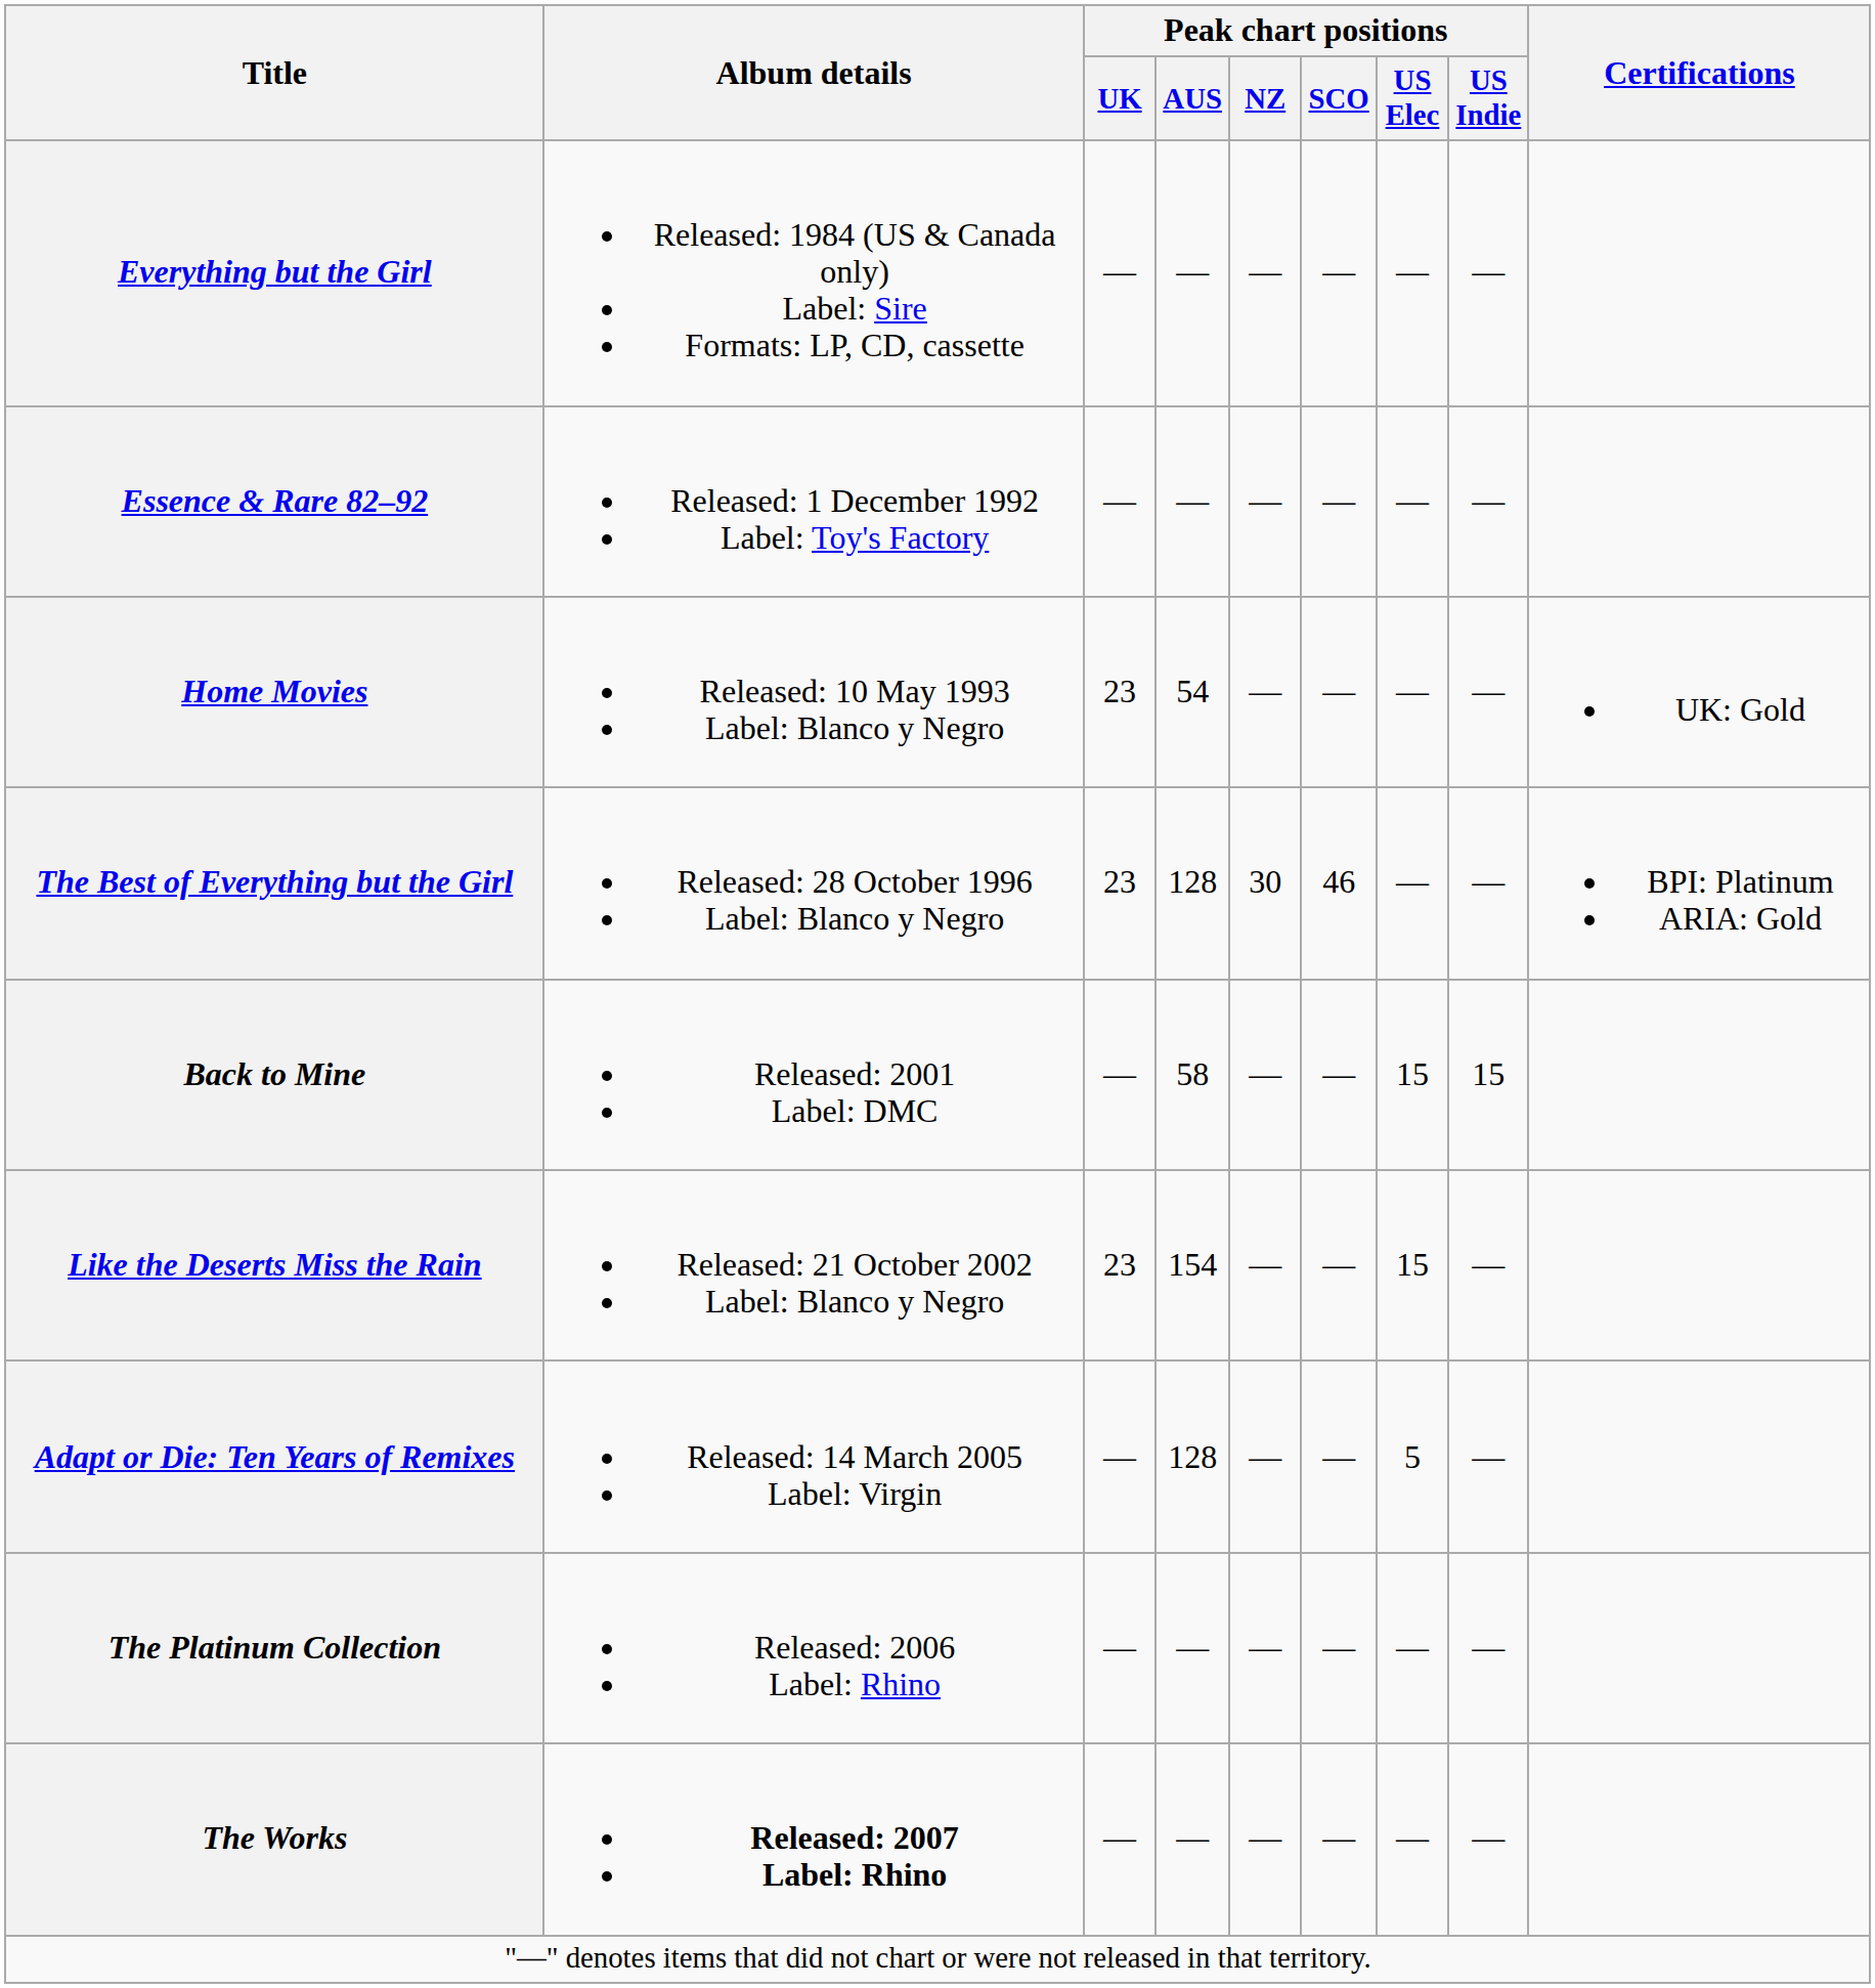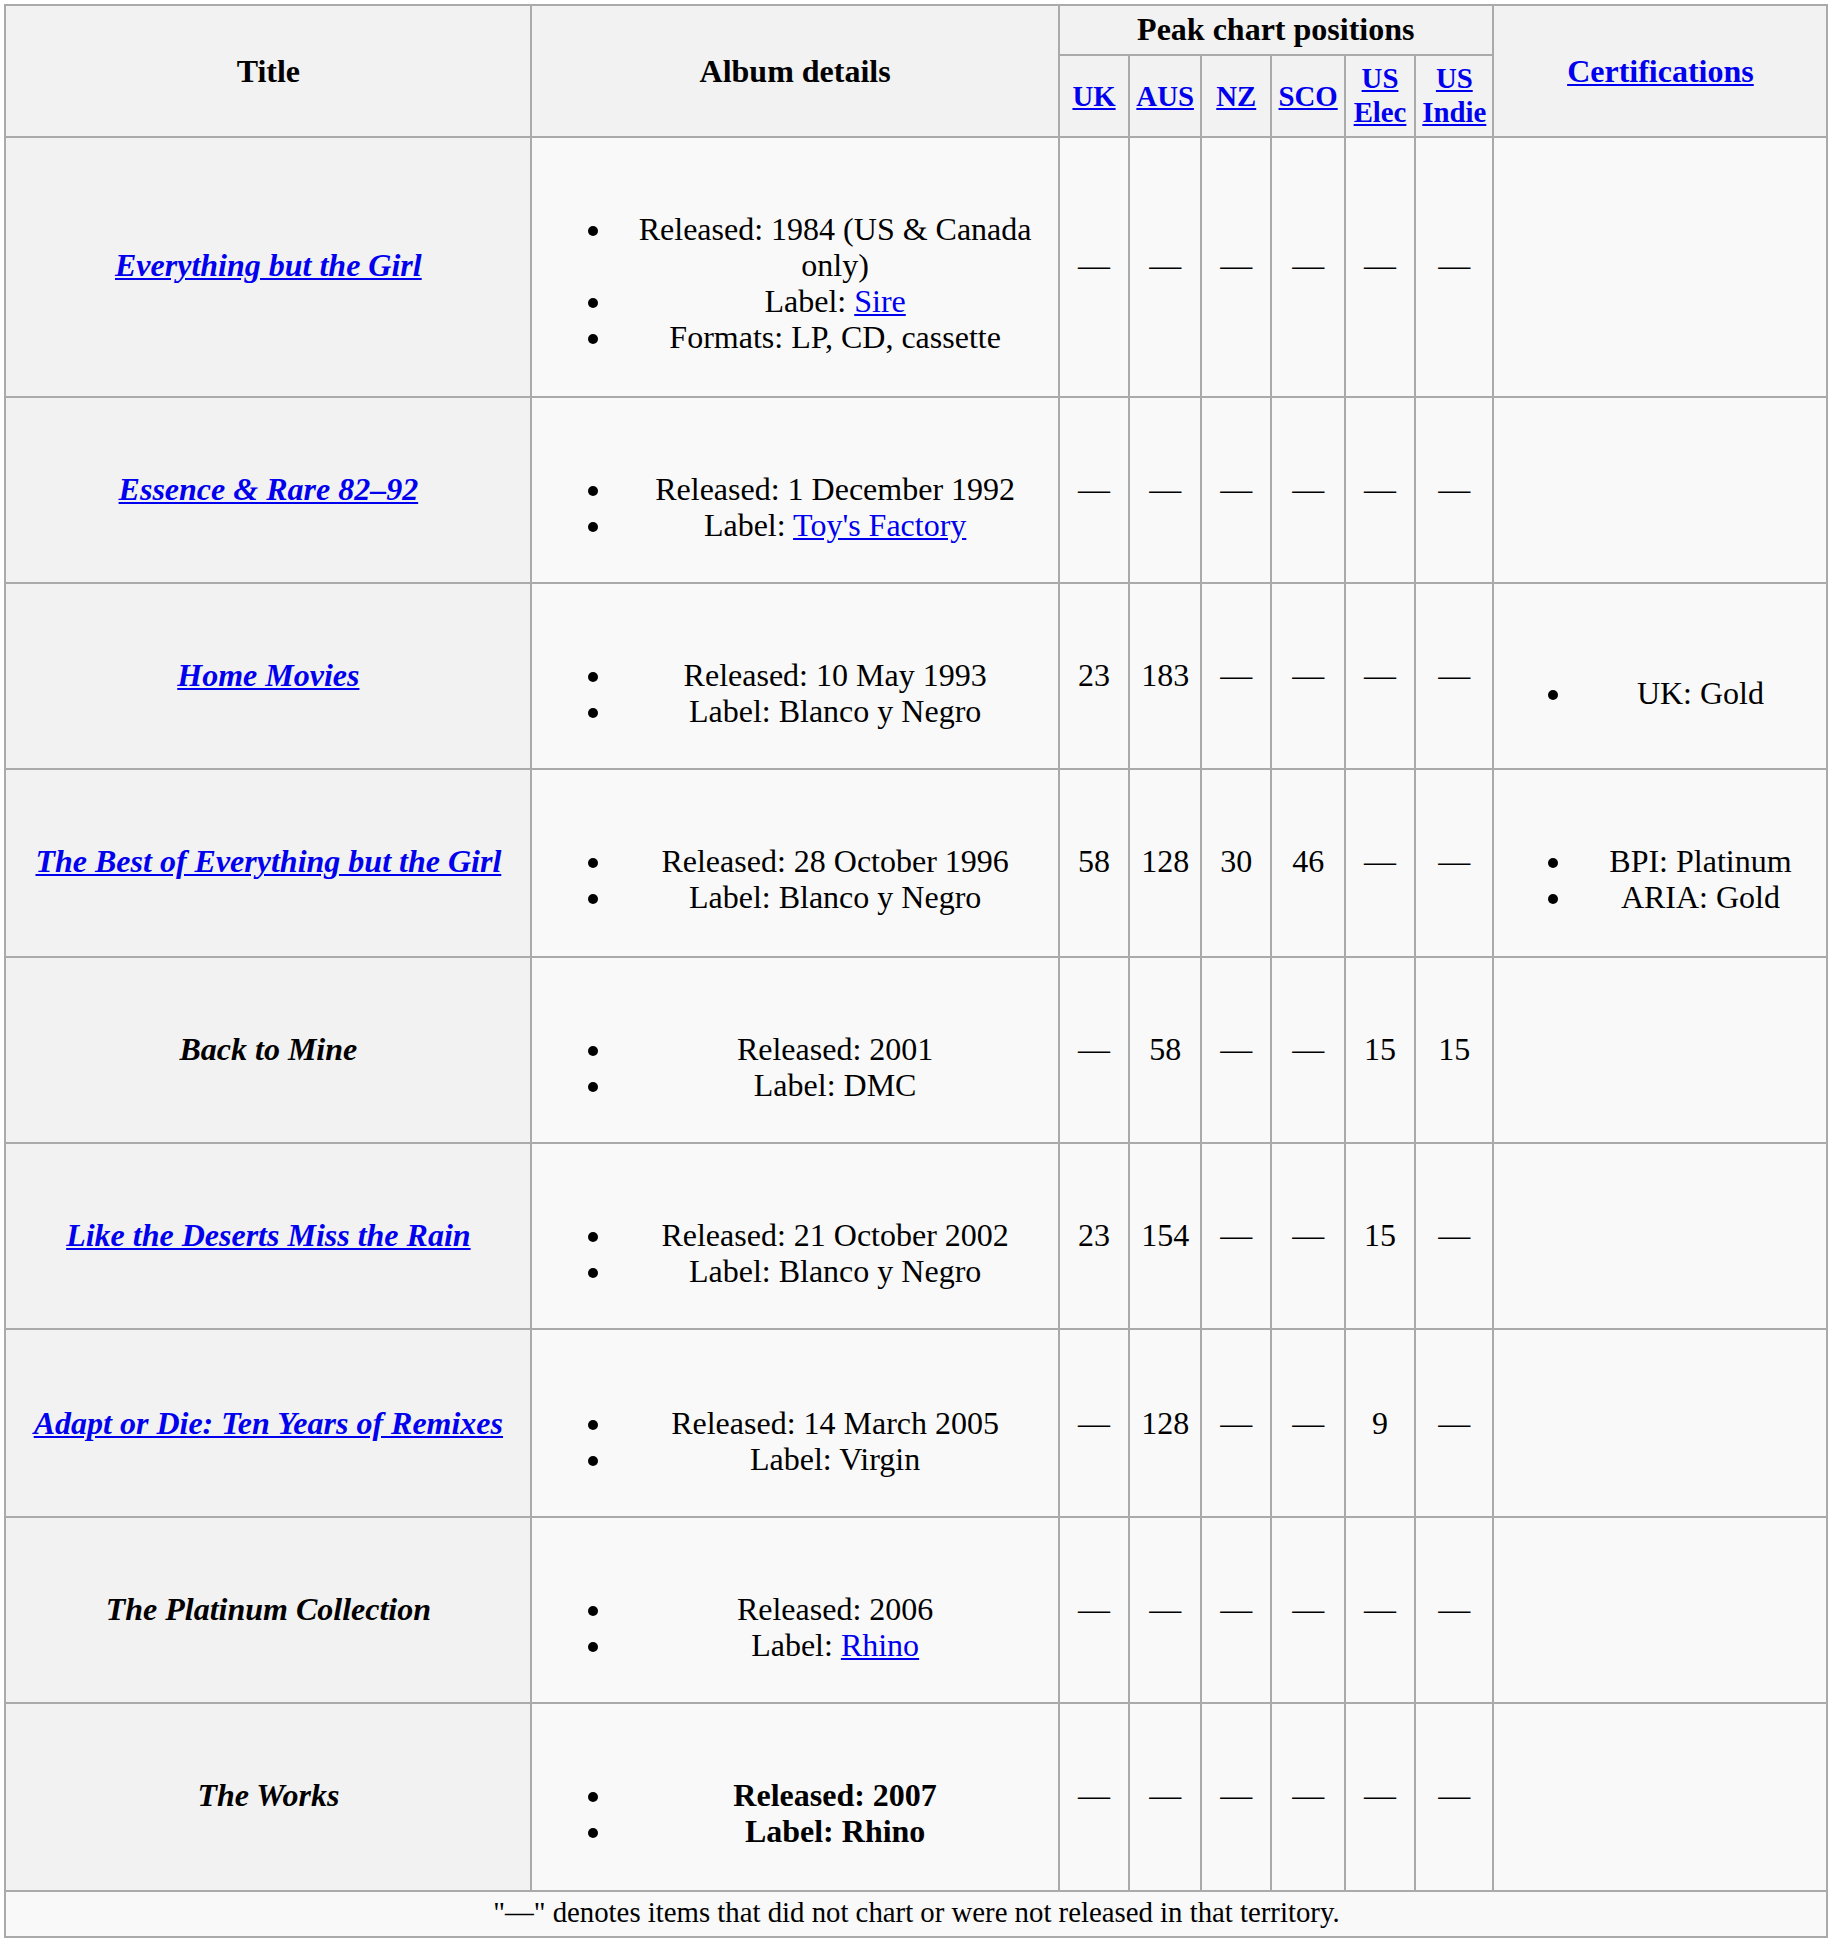Home Movies | Peak chart positions / AUS: 54 -> 183
The Best of Everything but the Girl | Peak chart positions / UK: 23 -> 58
Adapt or Die: Ten Years of Remixes | Peak chart positions / US Elec: 5 -> 9
